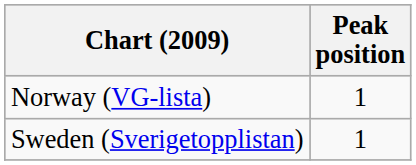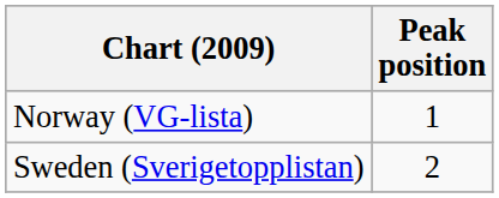Sweden (Sverigetopplistan) | Peak position: 1 -> 2
